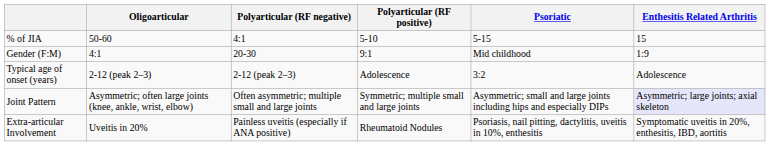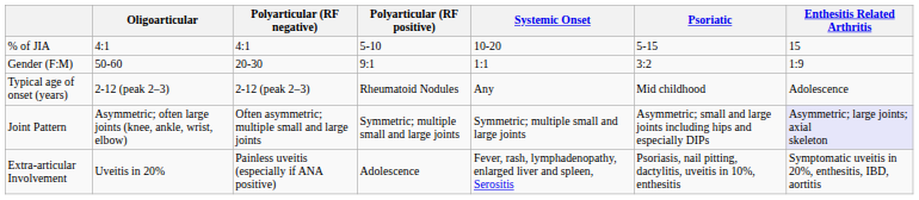+ column: Systemic Onset | 10-20 | 1:1 | Any | Symmetric; multiple small and large joints | Fever, rash, lymphadenopathy, enlarged liver and spleen, Serositis
% of JIA | Oligoarticular: 50-60 -> 4:1
Gender (F:M) | Oligoarticular: 4:1 -> 50-60
Gender (F:M) | Psoriatic: Mid childhood -> 3:2
Typical age of onset (years) | Polyarticular (RF positive): Adolescence -> Rheumatoid Nodules
Typical age of onset (years) | Psoriatic: 3:2 -> Mid childhood
Extra-articular Involvement | Polyarticular (RF positive): Rheumatoid Nodules -> Adolescence
